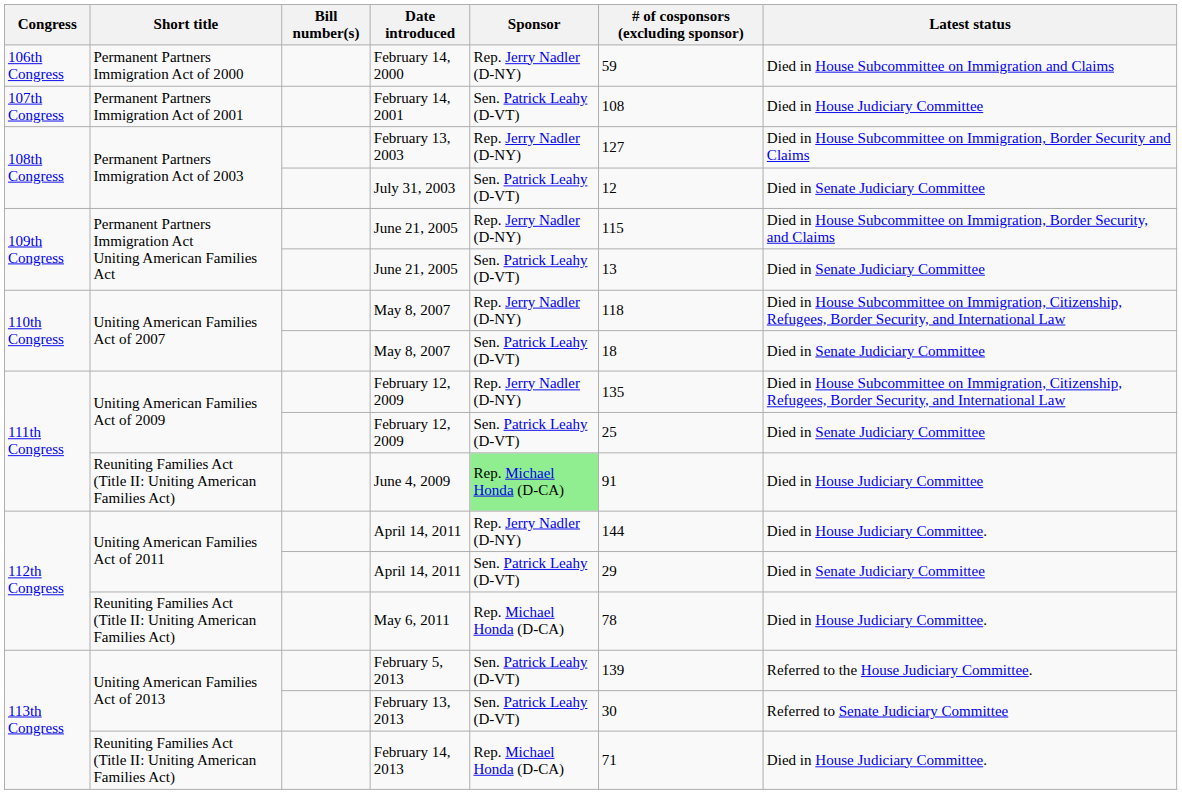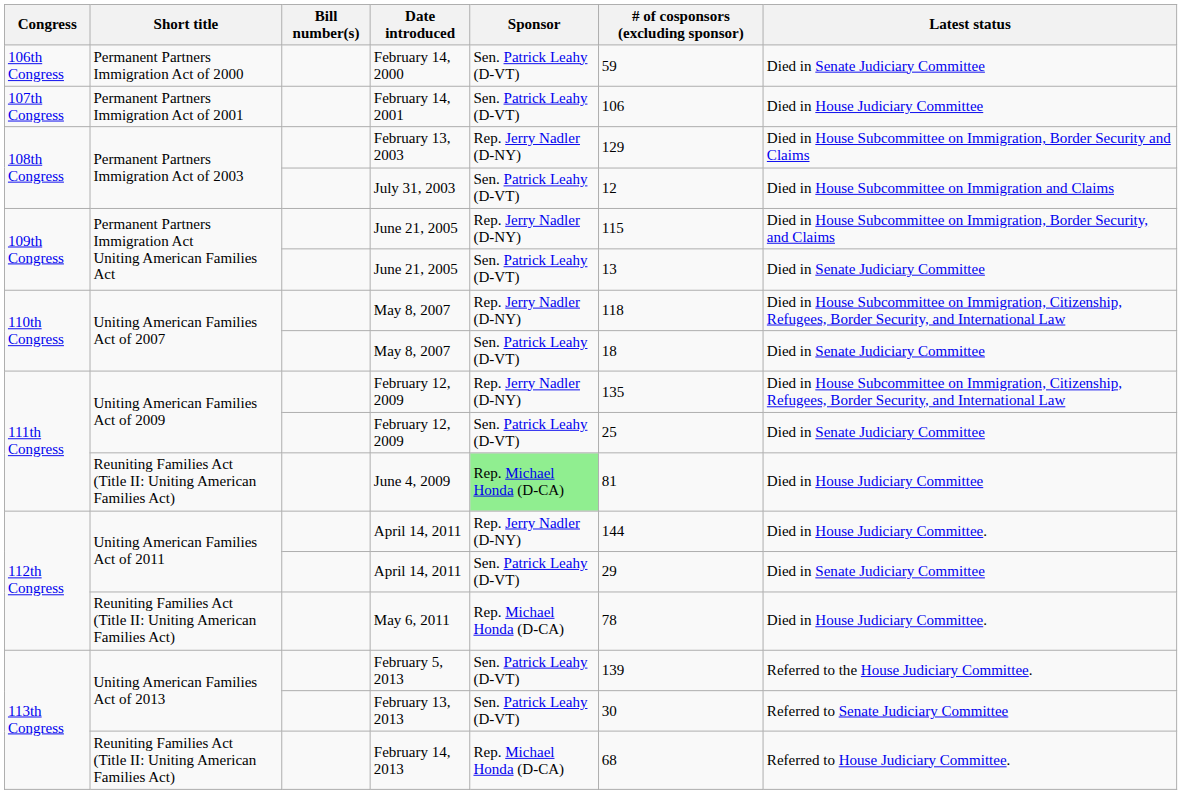February 14, 2000 | Sponsor: Rep. Jerry Nadler (D-NY) -> Sen. Patrick Leahy (D-VT)
February 14, 2000 | Latest status: Died in House Subcommittee on Immigration and Claims -> Died in Senate Judiciary Committee
February 14, 2001 | # of cosponsors (excluding sponsor): 108 -> 106
February 13, 2003 | # of cosponsors (excluding sponsor): 127 -> 129
July 31, 2003 | Latest status: Died in Senate Judiciary Committee -> Died in House Subcommittee on Immigration and Claims
June 4, 2009 | # of cosponsors (excluding sponsor): 91 -> 81
February 14, 2013 | # of cosponsors (excluding sponsor): 71 -> 68
February 14, 2013 | Latest status: Died in House Judiciary Committee. -> Referred to House Judiciary Committee.
